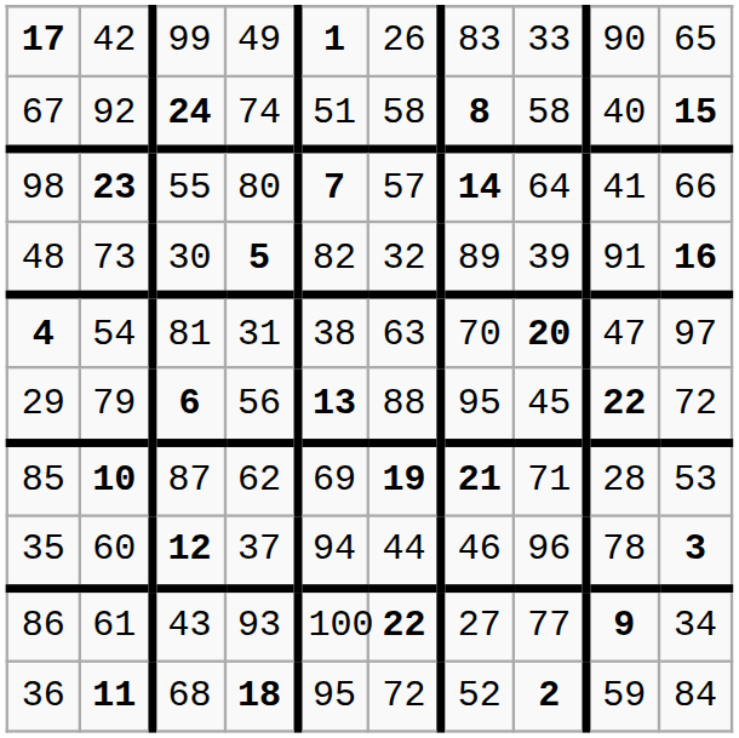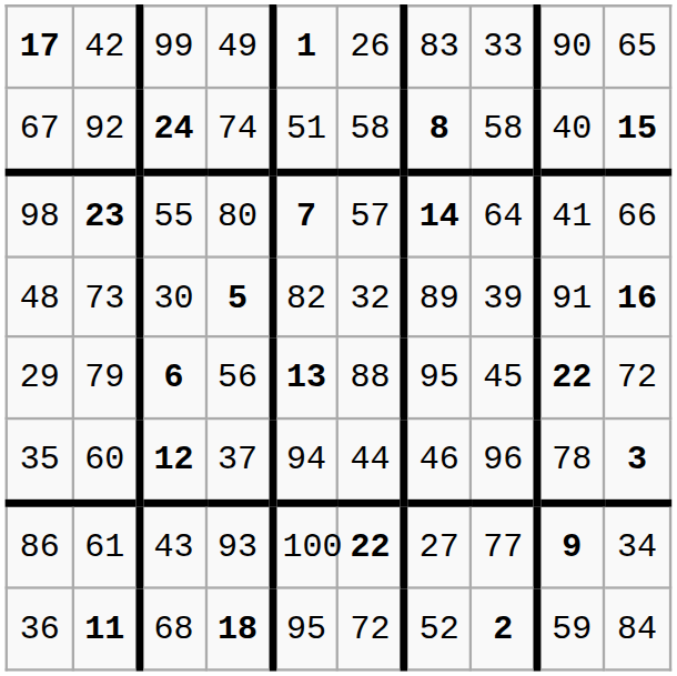- row: 4 | 54 | 81 | 31 | 38 | 63 | 70 | 20 | 47 | 97
- row: 85 | 10 | 87 | 62 | 69 | 19 | 21 | 71 | 28 | 53
